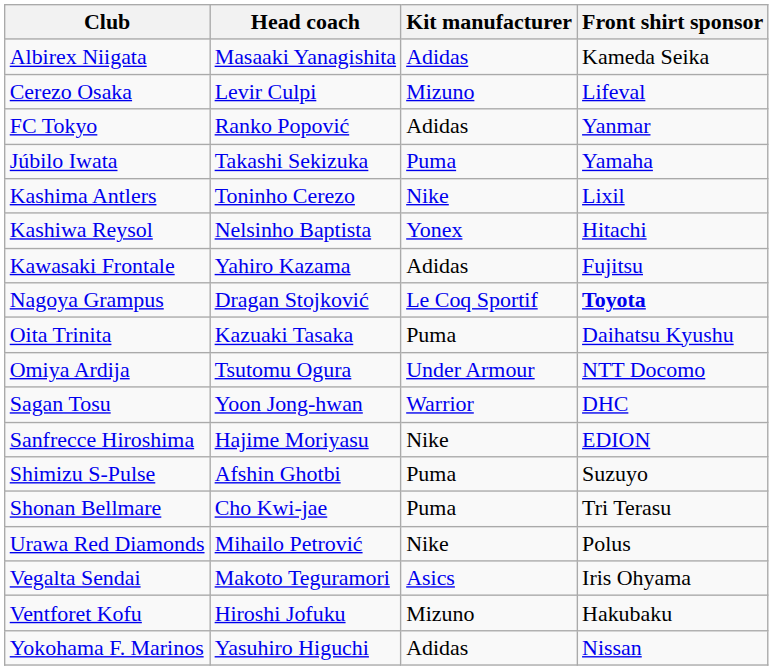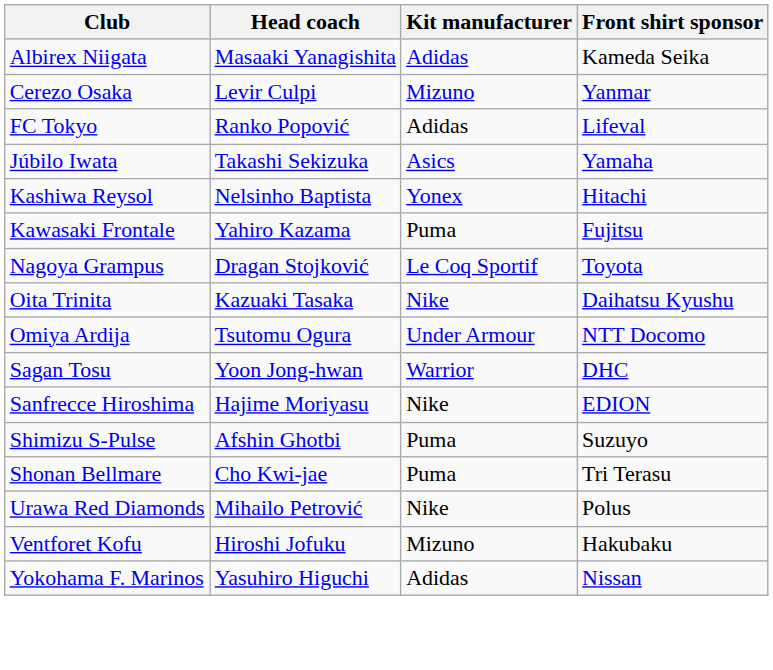Cerezo Osaka | Front shirt sponsor: Lifeval -> Yanmar
FC Tokyo | Front shirt sponsor: Yanmar -> Lifeval
Júbilo Iwata | Kit manufacturer: Puma -> Asics
- row: Kashima Antlers | Toninho Cerezo | Nike | Lixil
Kawasaki Frontale | Kit manufacturer: Adidas -> Puma
Nagoya Grampus | Front shirt sponsor: bold -> normal
Oita Trinita | Kit manufacturer: Puma -> Nike
- row: Vegalta Sendai | Makoto Teguramori | Asics | Iris Ohyama
